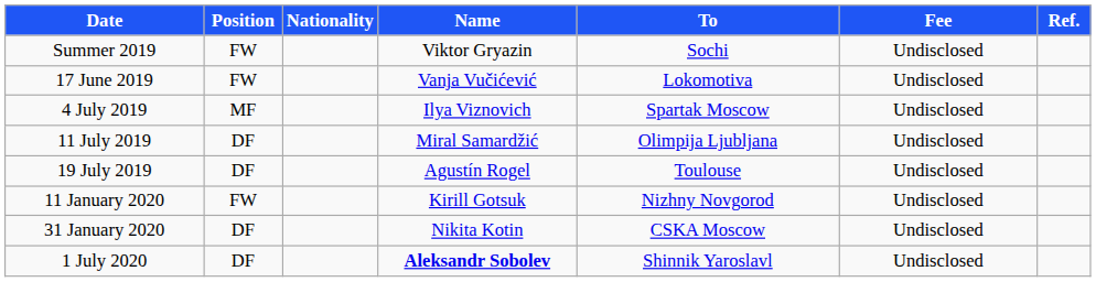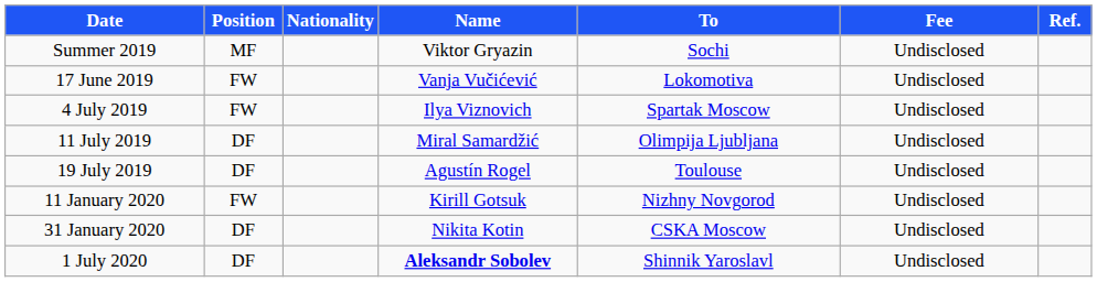Summer 2019 | Position: FW -> MF
4 July 2019 | Position: MF -> FW
